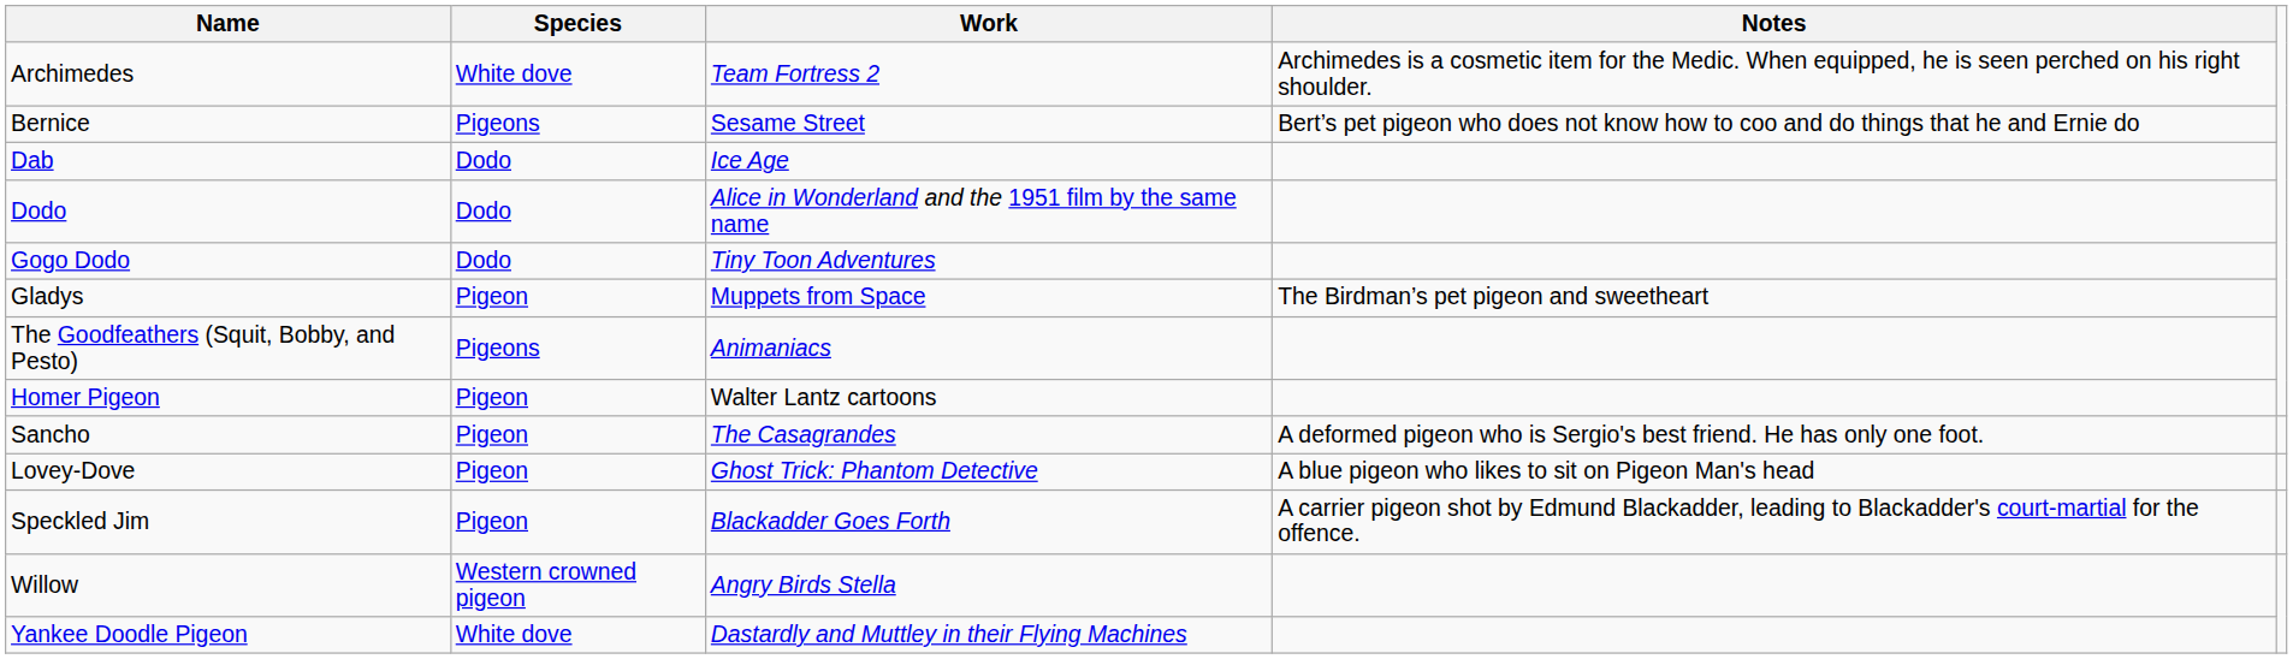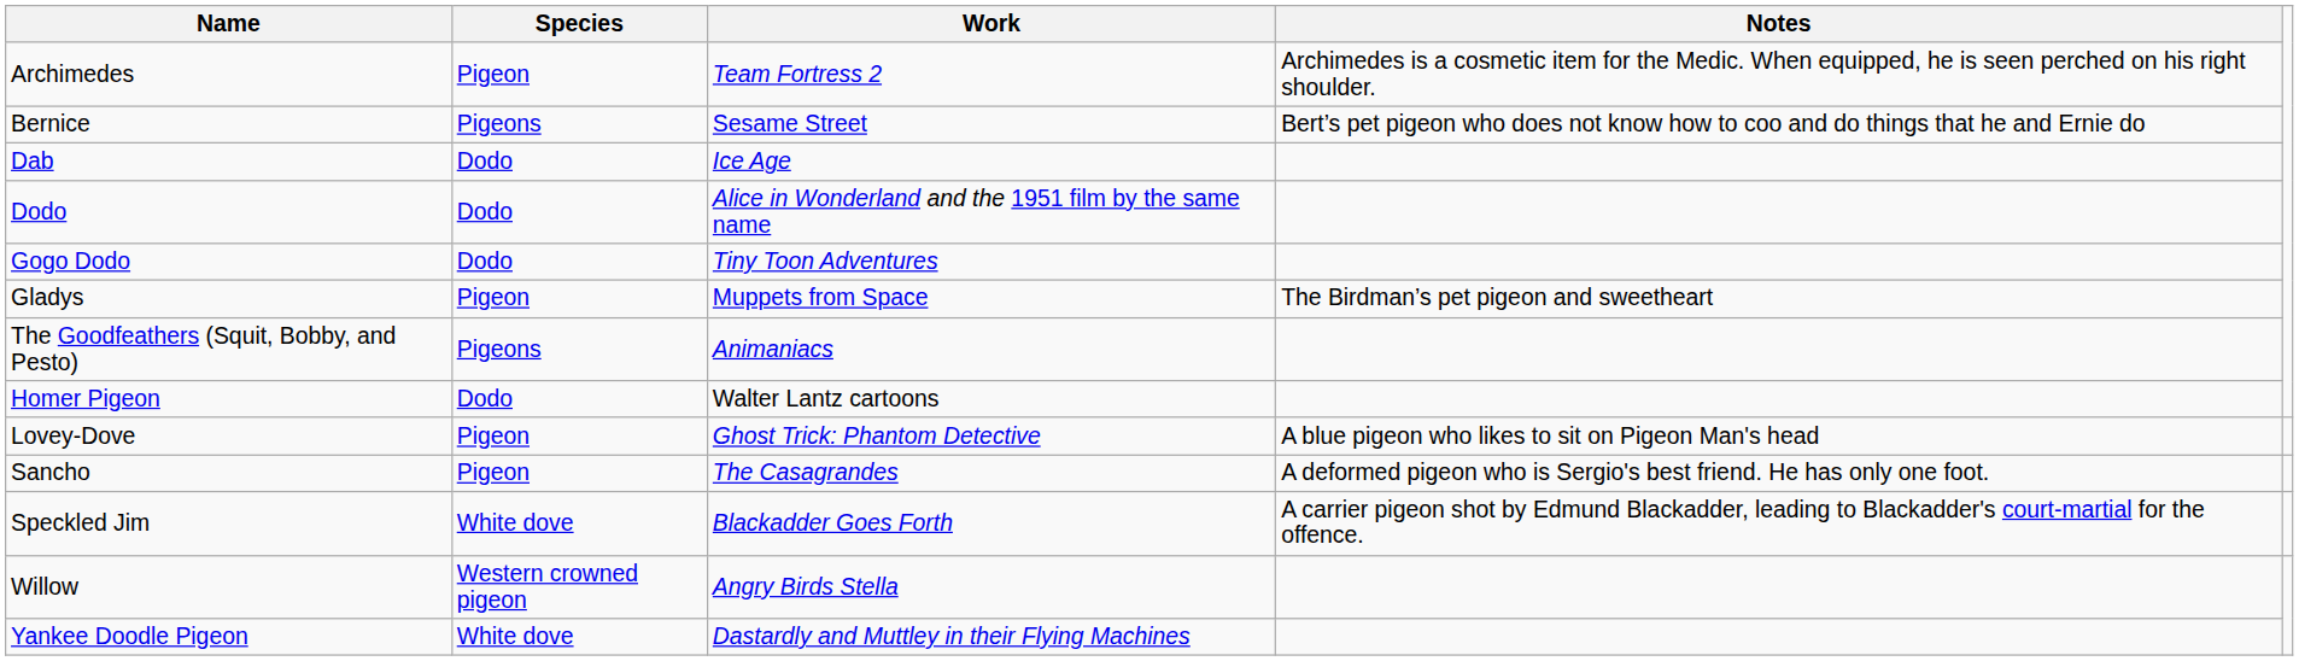Archimedes | Species: White dove -> Pigeon
Homer Pigeon | Species: Pigeon -> Dodo
rows swapped: Lovey-Dove <-> Sancho
Speckled Jim | Species: Pigeon -> White dove
